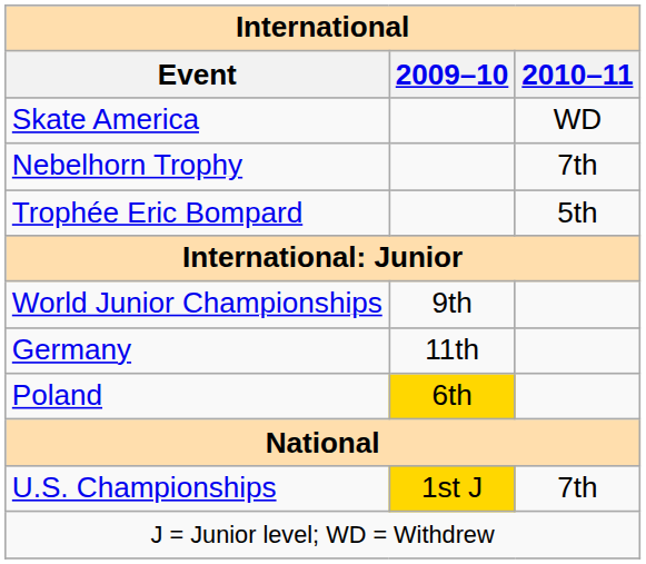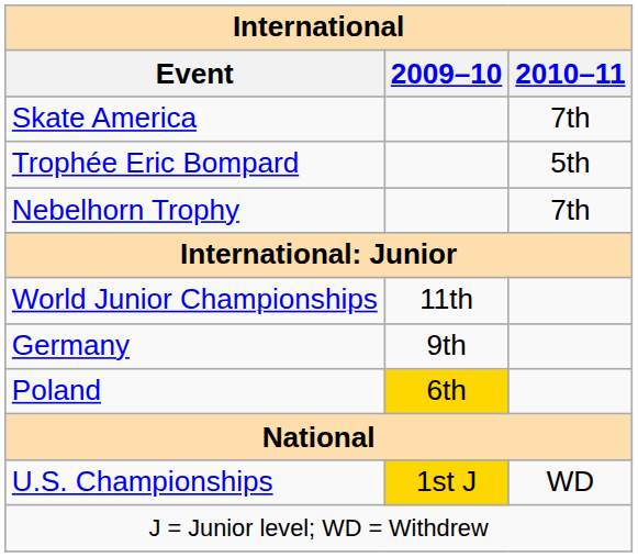Skate America | 2010–11: WD -> 7th
rows swapped: Trophée Eric Bompard <-> Nebelhorn Trophy
World Junior Championships | 2009–10: 9th -> 11th
Germany | 2009–10: 11th -> 9th
U.S. Championships | 2010–11: 7th -> WD
